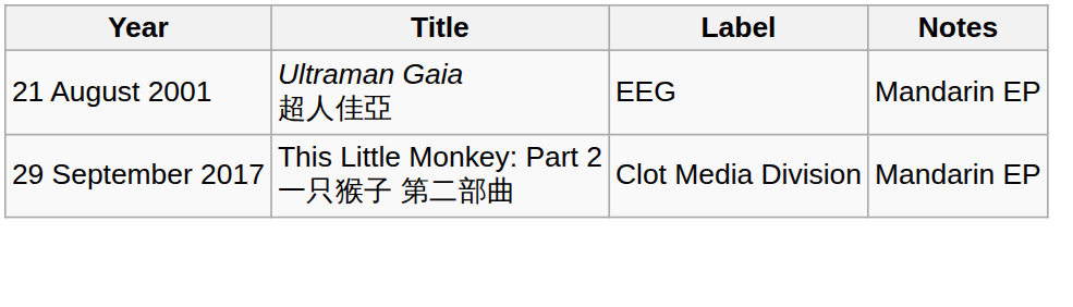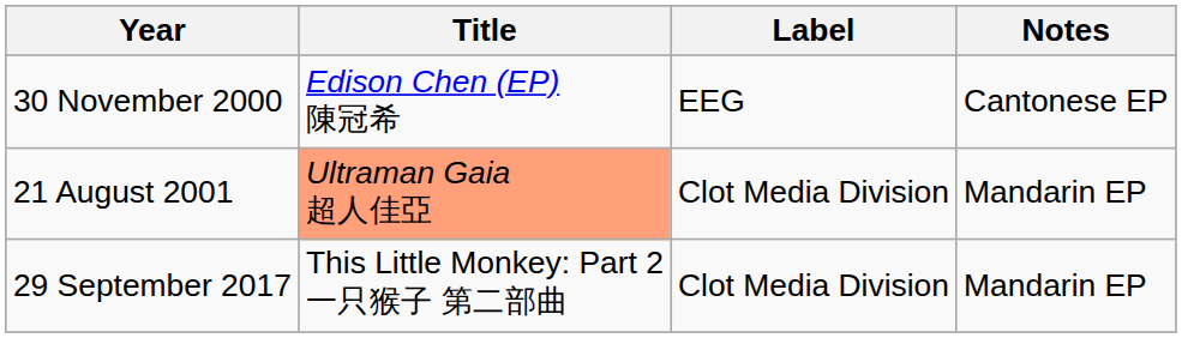+ row: 30 November 2000 | Edison Chen (EP) 陳冠希 | EEG | Cantonese EP
21 August 2001 | Title: no background -> lightsalmon background
21 August 2001 | Label: EEG -> Clot Media Division
